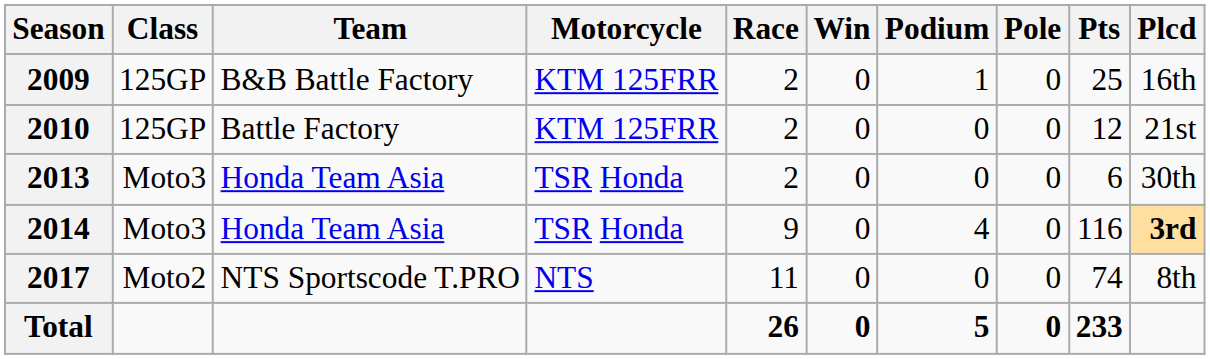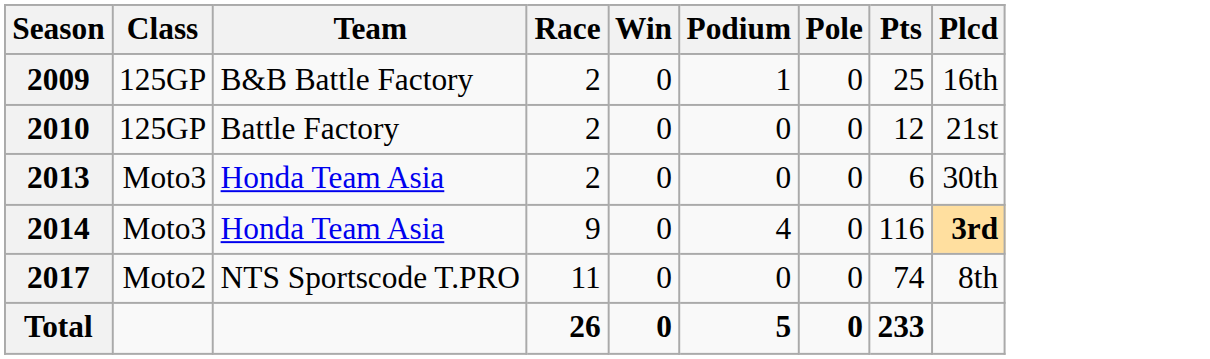- column: Motorcycle | KTM 125FRR | KTM 125FRR | TSR Honda | TSR Honda | NTS
